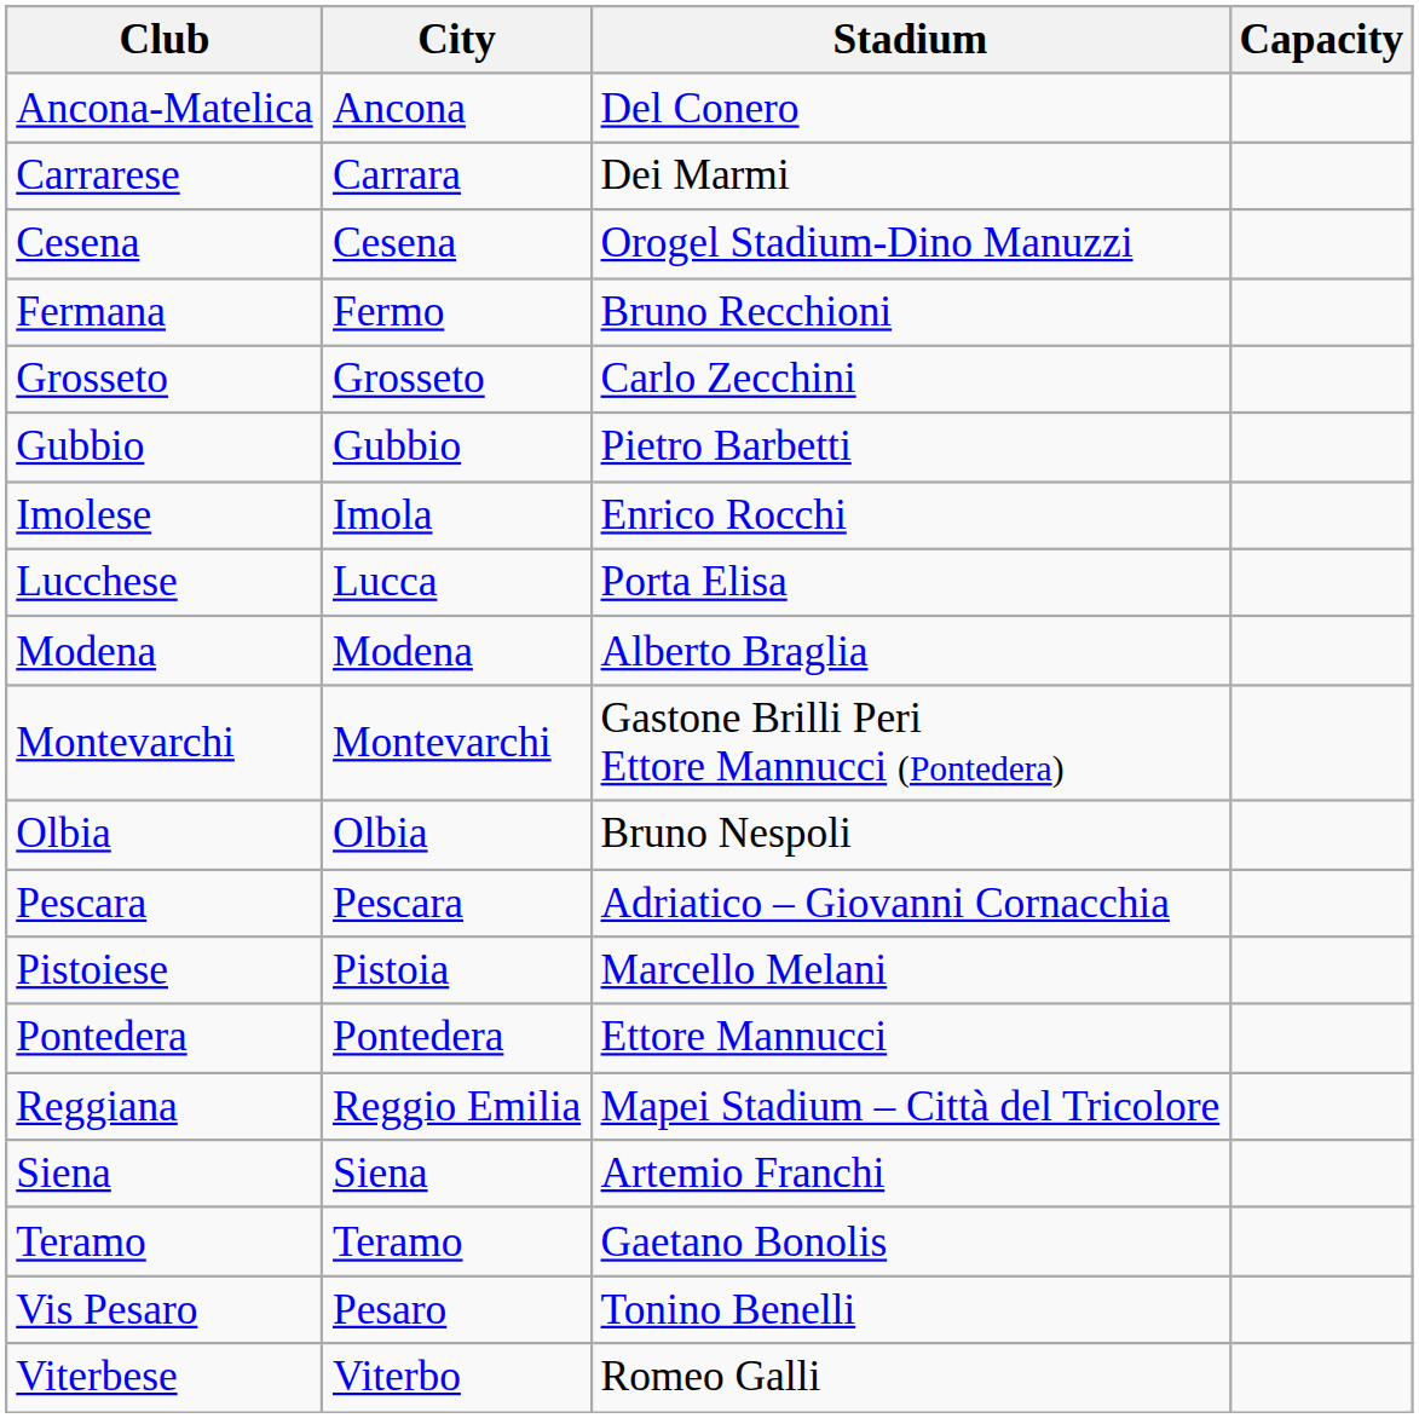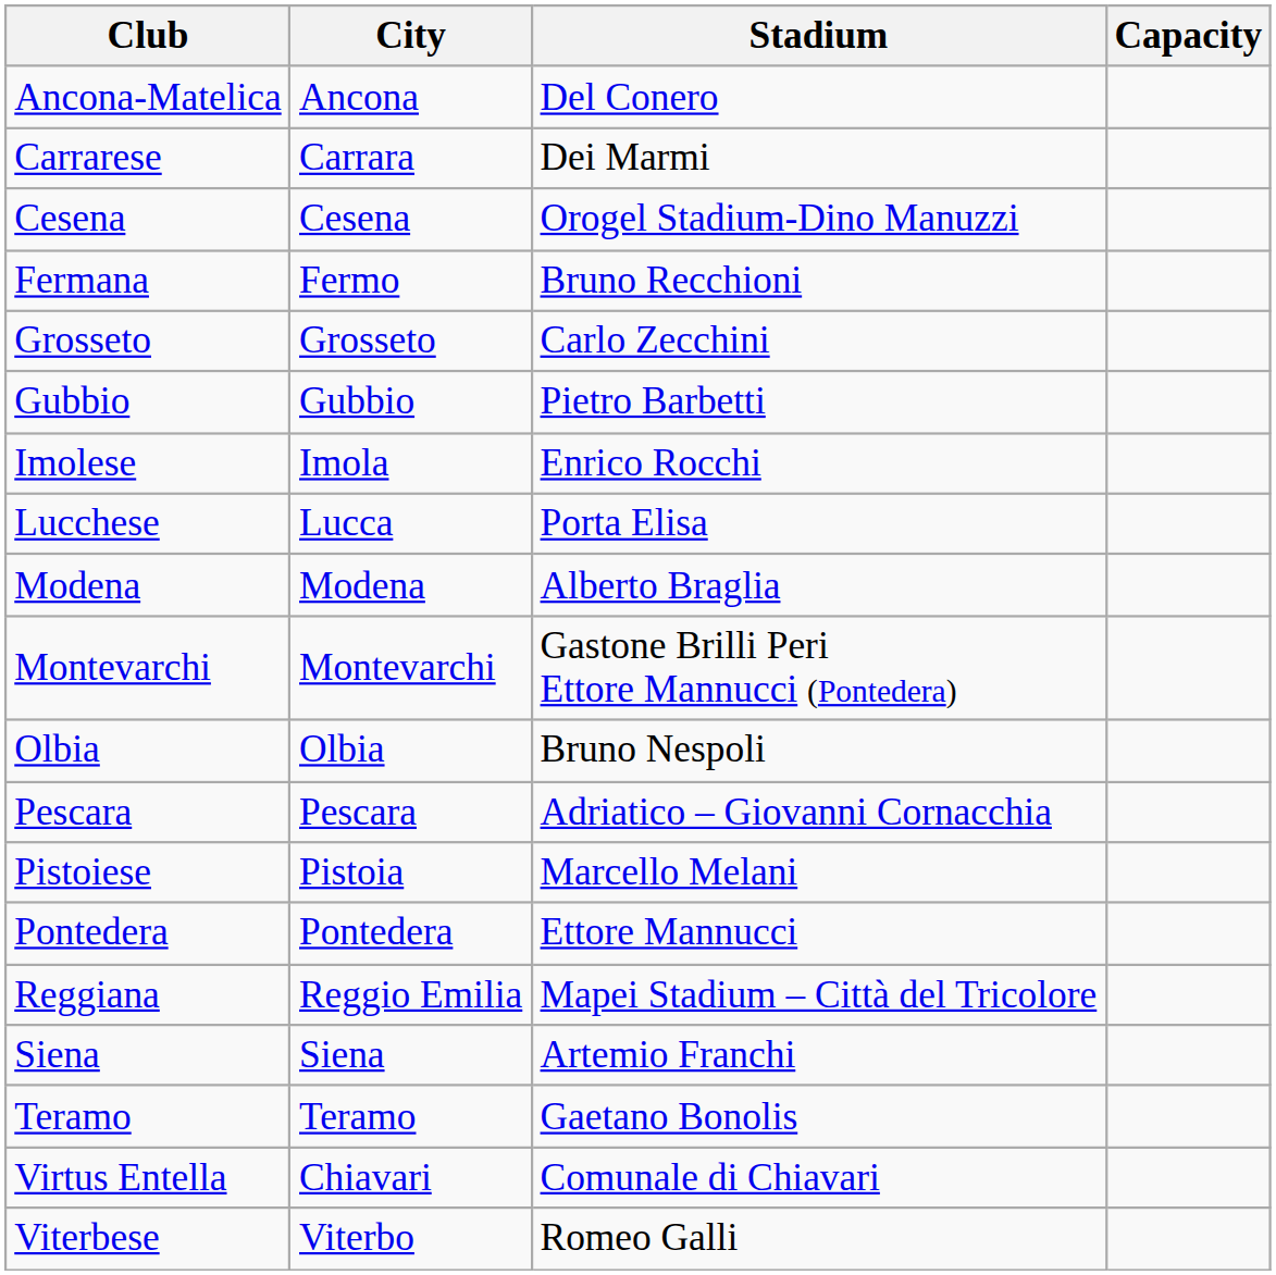+ row: Virtus Entella | Chiavari | Comunale di Chiavari
- row: Vis Pesaro | Pesaro | Tonino Benelli
